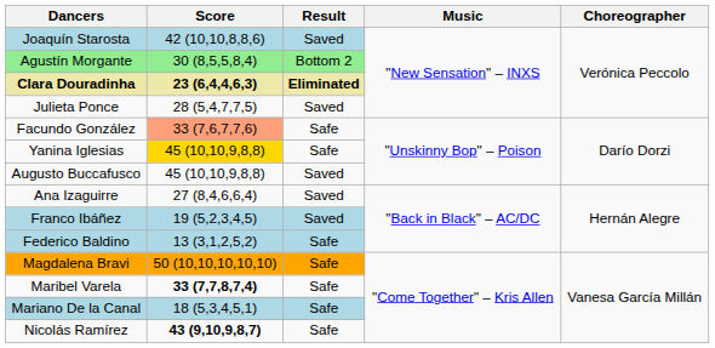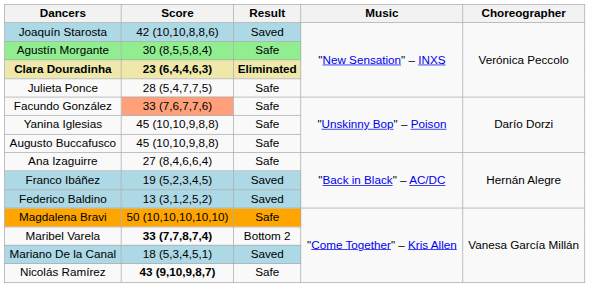Agustín Morgante | Result: Bottom 2 -> Safe
Julieta Ponce | Result: Saved -> Safe
Yanina Iglesias | Score: gold background -> no background
Augusto Buccafusco | Result: Saved -> Safe
Ana Izaguirre | Result: Saved -> Safe
Federico Baldino | Result: Safe -> Saved
Maribel Varela | Result: Safe -> Bottom 2
Mariano De la Canal | Result: Safe -> Saved
